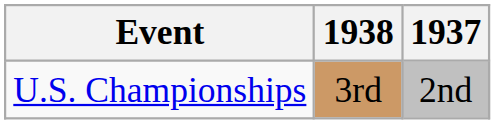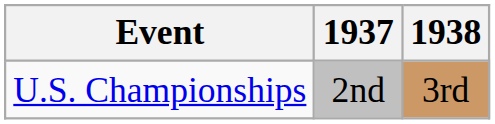columns swapped: 1937 <-> 1938
